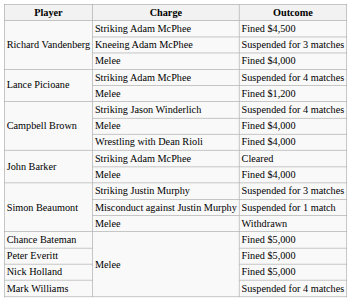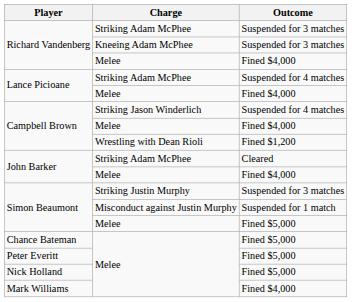Richard Vandenberg / Striking Adam McPhee | Outcome: Fined $4,500 -> Suspended for 3 matches
Lance Picioane / Melee | Outcome: Fined $1,200 -> Fined $4,000
Campbell Brown / Wrestling with Dean Rioli | Outcome: Fined $4,000 -> Fined $1,200
Simon Beaumont / Melee | Outcome: Withdrawn -> Fined $5,000
Mark Williams | Outcome: Suspended for 4 matches -> Fined $4,000
